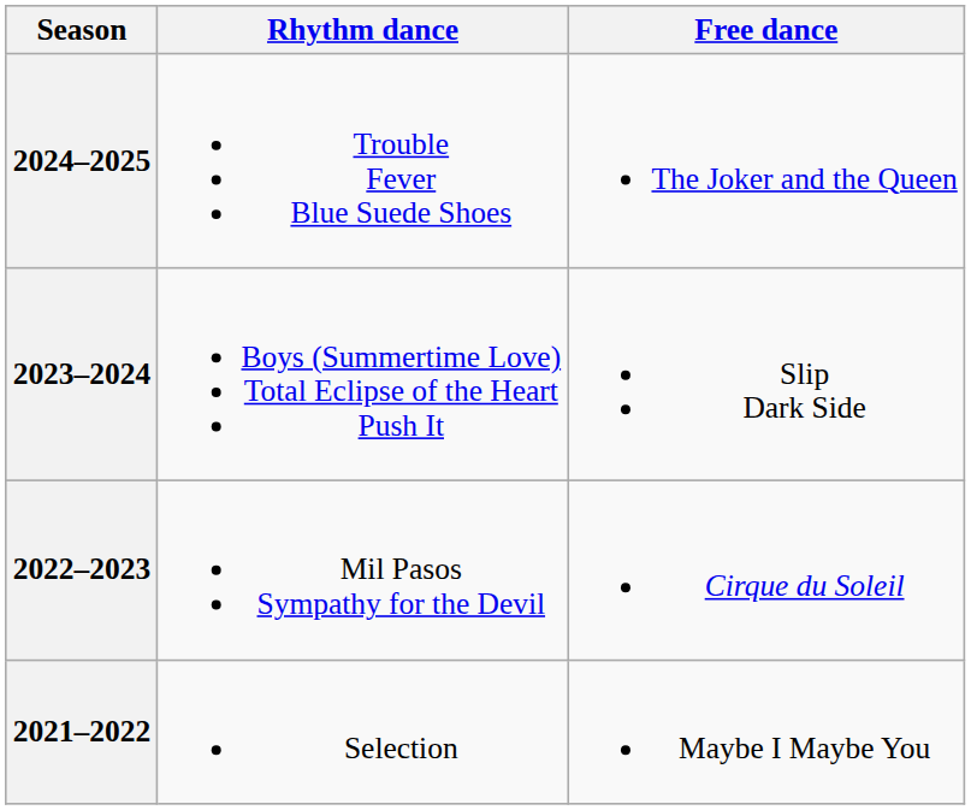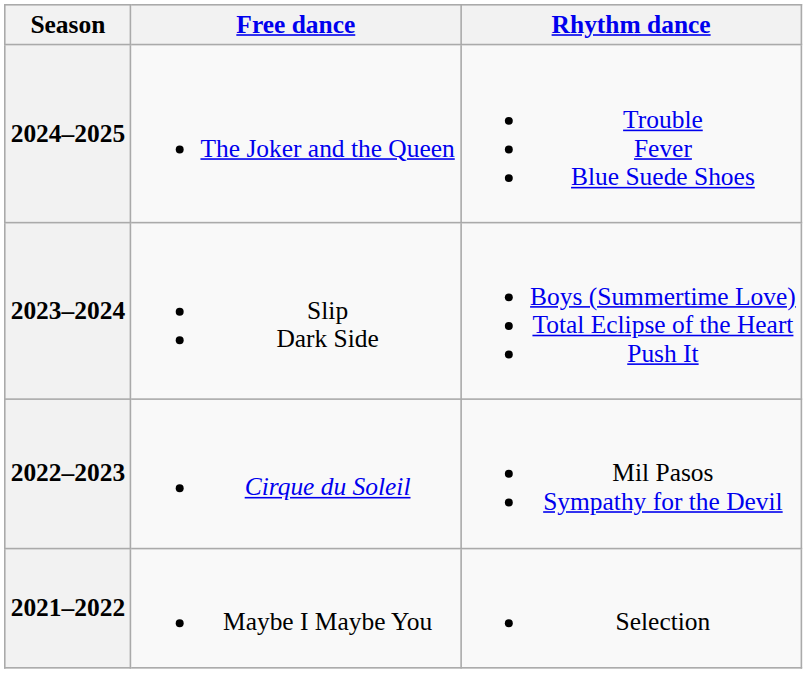columns swapped: Rhythm dance <-> Free dance
